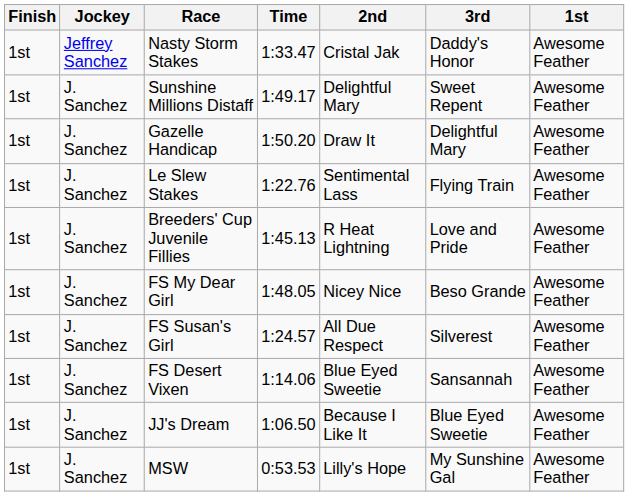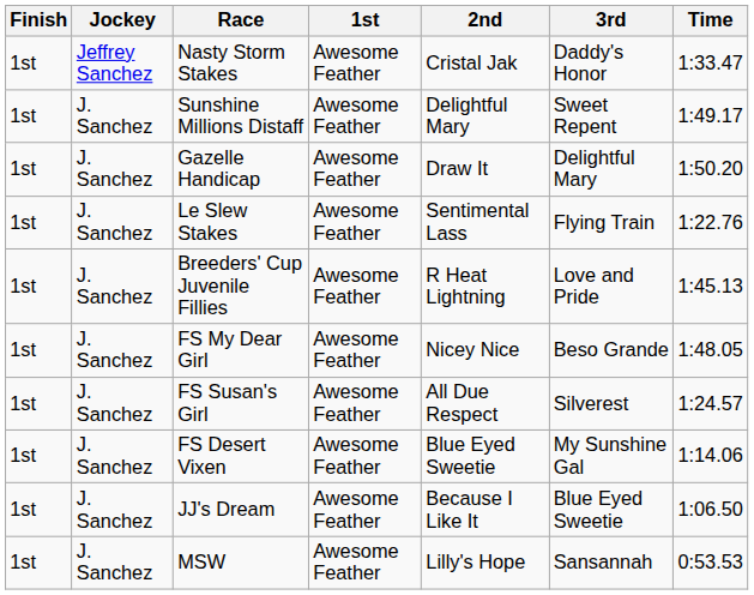columns swapped: 1st <-> Time
FS Desert Vixen | 3rd: Sansannah -> My Sunshine Gal
MSW | 3rd: My Sunshine Gal -> Sansannah
